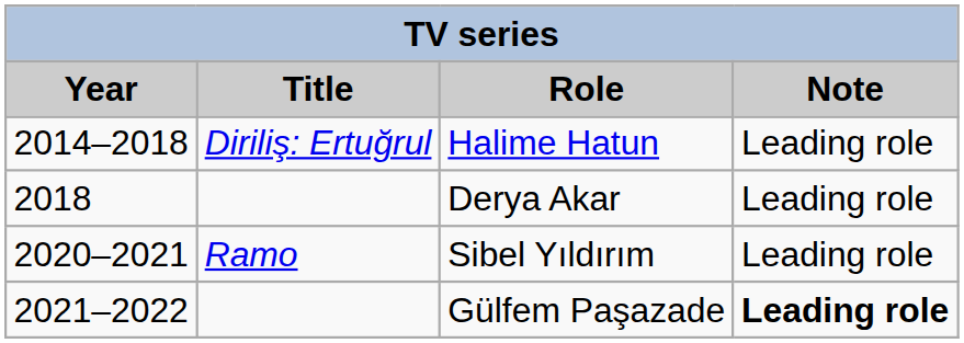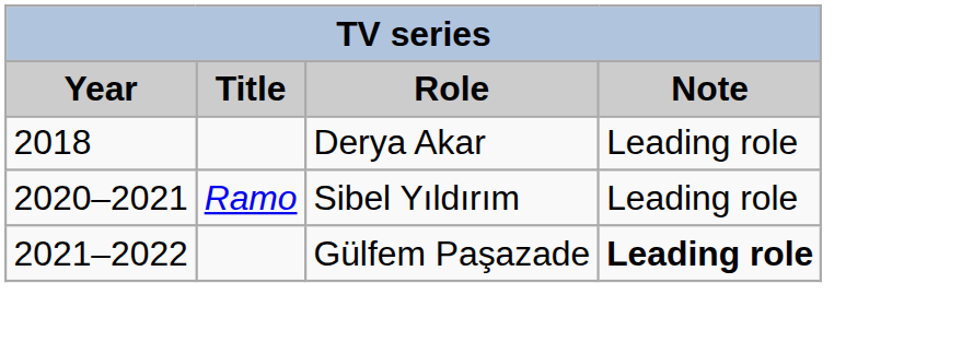- row: 2014–2018 | Diriliş: Ertuğrul | Halime Hatun | Leading role
